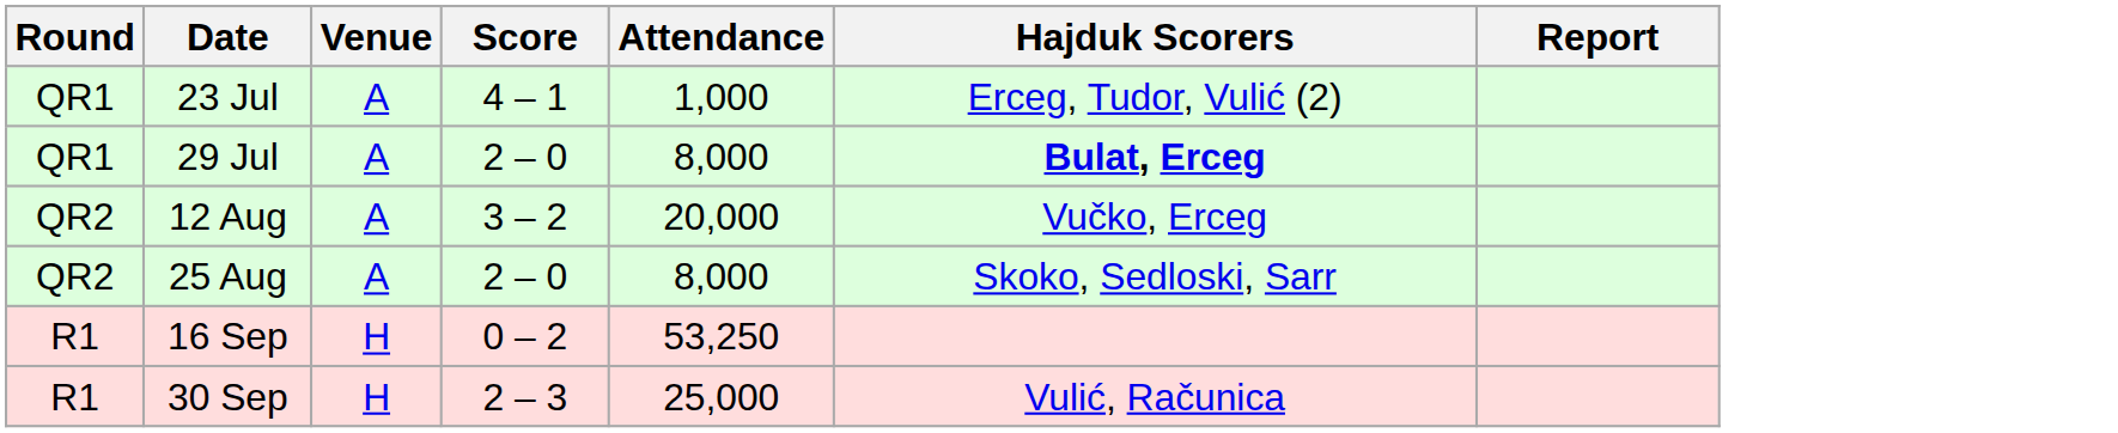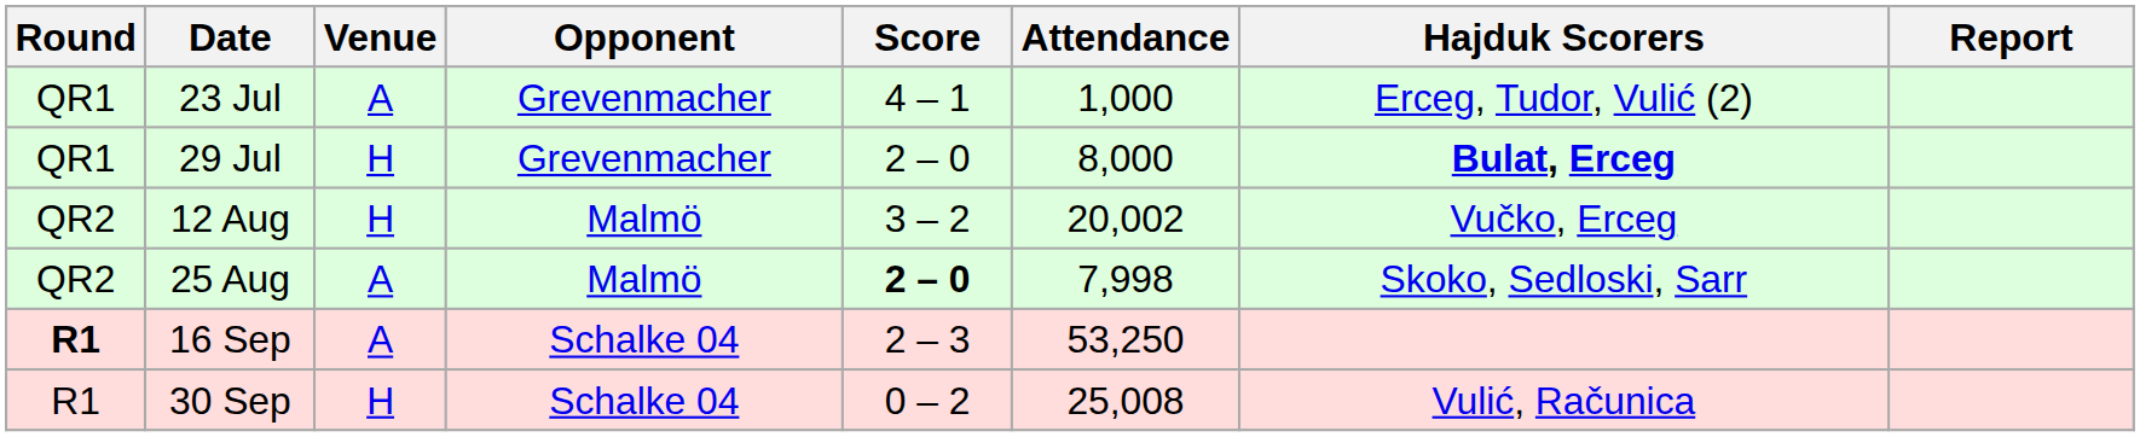+ column: Opponent | Grevenmacher | Grevenmacher | Malmö | Malmö | Schalke 04 | Schalke 04
29 Jul | Venue: A -> H
12 Aug | Venue: A -> H
12 Aug | Attendance: 20,000 -> 20,002
25 Aug | Score: normal -> bold
25 Aug | Attendance: 8,000 -> 7,998
16 Sep | Round: normal -> bold
16 Sep | Venue: H -> A
16 Sep | Score: 0 – 2 -> 2 – 3
30 Sep | Score: 2 – 3 -> 0 – 2
30 Sep | Attendance: 25,000 -> 25,008
